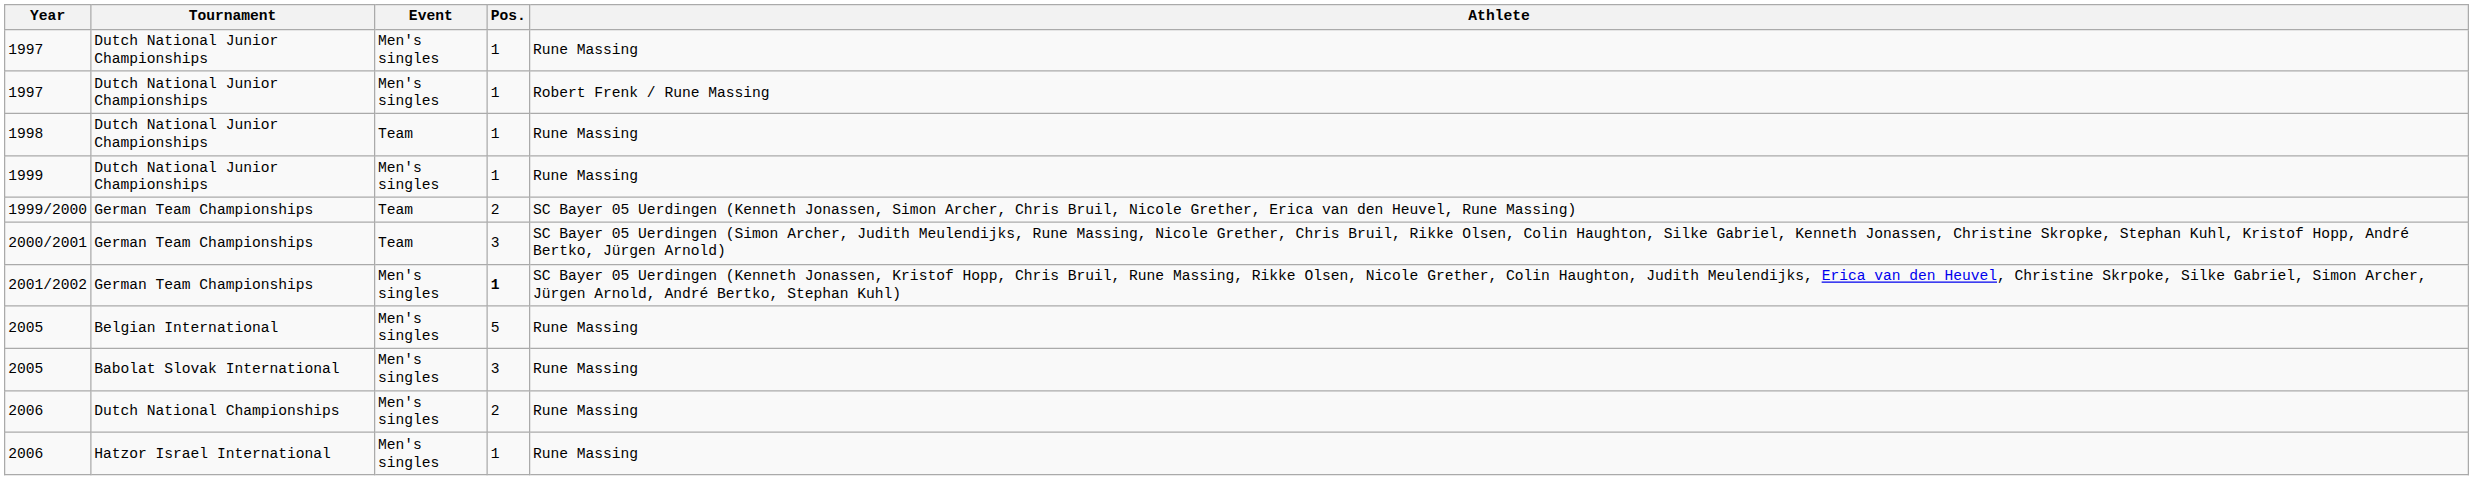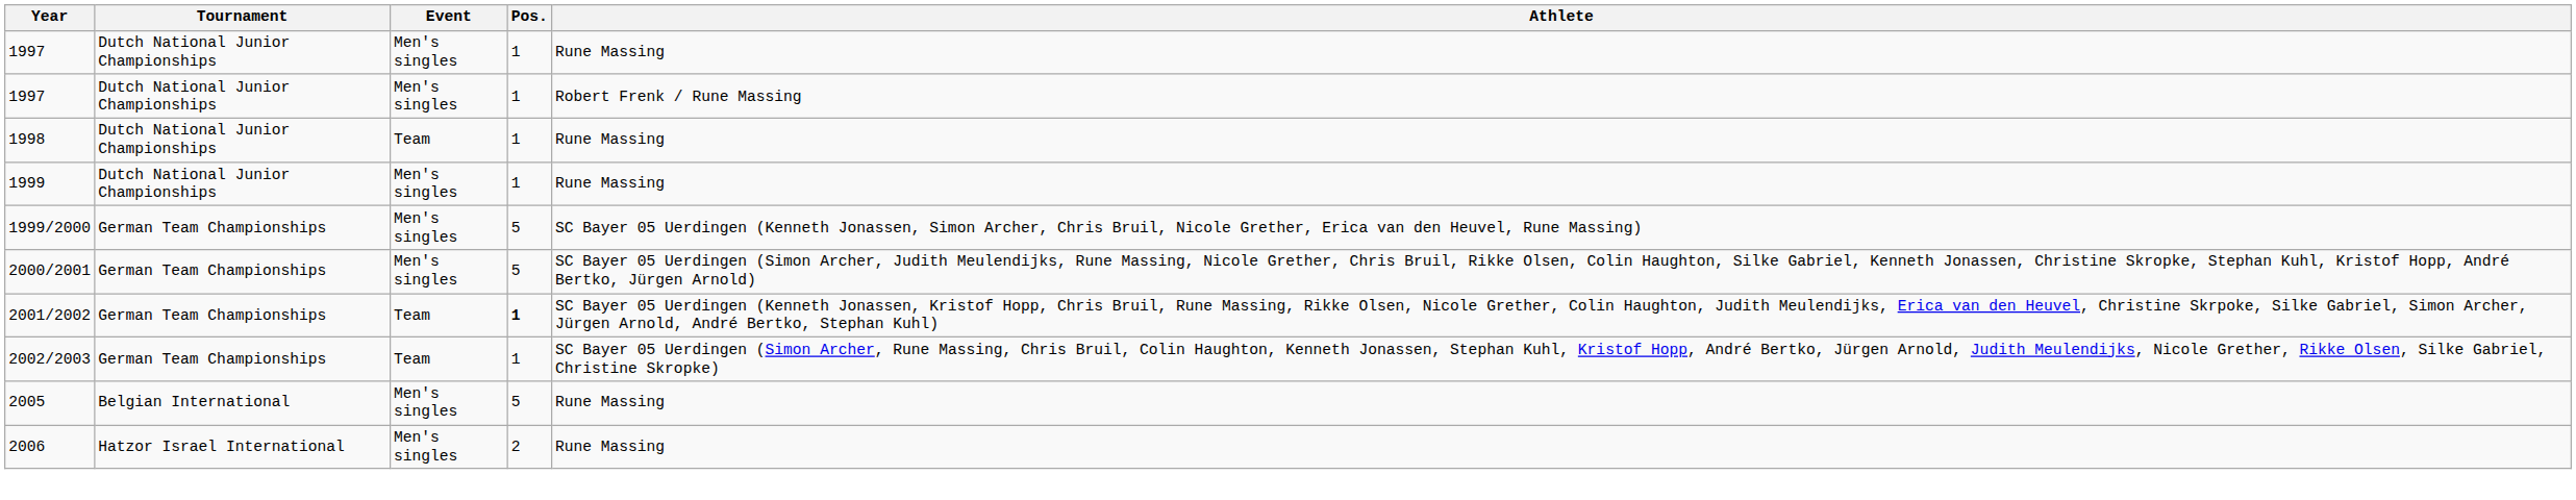1999/2000 | Event: Team -> Men's singles
1999/2000 | Pos.: 2 -> 5
2000/2001 | Event: Team -> Men's singles
2000/2001 | Pos.: 3 -> 5
2001/2002 | Event: Men's singles -> Team
+ row: 2002/2003 | German Team Championships | Team | 1 | SC Bayer 05 Uerdingen (Simon Archer, Rune Massing, Chris Bruil, Colin Haughton, Kenneth Jonassen, Stephan Kuhl, Kristof Hopp, André Bertko, Jürgen Arnold, Judith Meulendijks, Nicole Grether, Rikke Olsen, Silke Gabriel, Christine Skropke)
- row: 2005 | Babolat Slovak International | Men's singles | 3 | Rune Massing
- row: 2006 | Dutch National Championships | Men's singles | 2 | Rune Massing
2006 / Hatzor Israel International | Pos.: 1 -> 2
